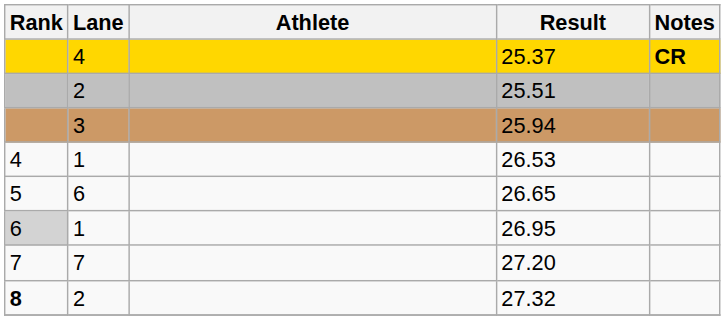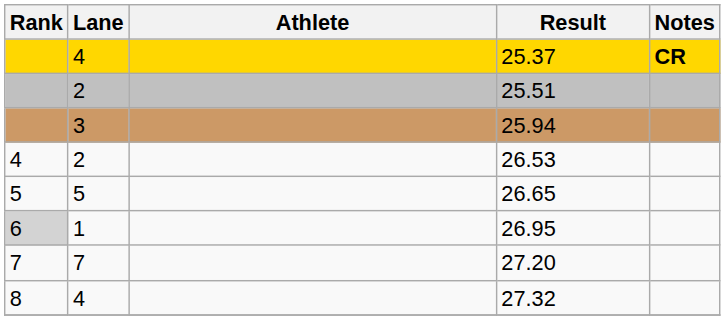26.53 | Lane: 1 -> 2
26.65 | Lane: 6 -> 5
27.32 | Rank: bold -> normal
27.32 | Lane: 2 -> 4
